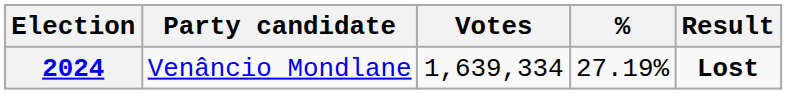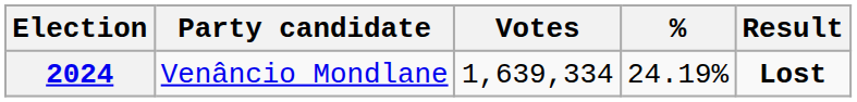2024 | %: 27.19% -> 24.19%
